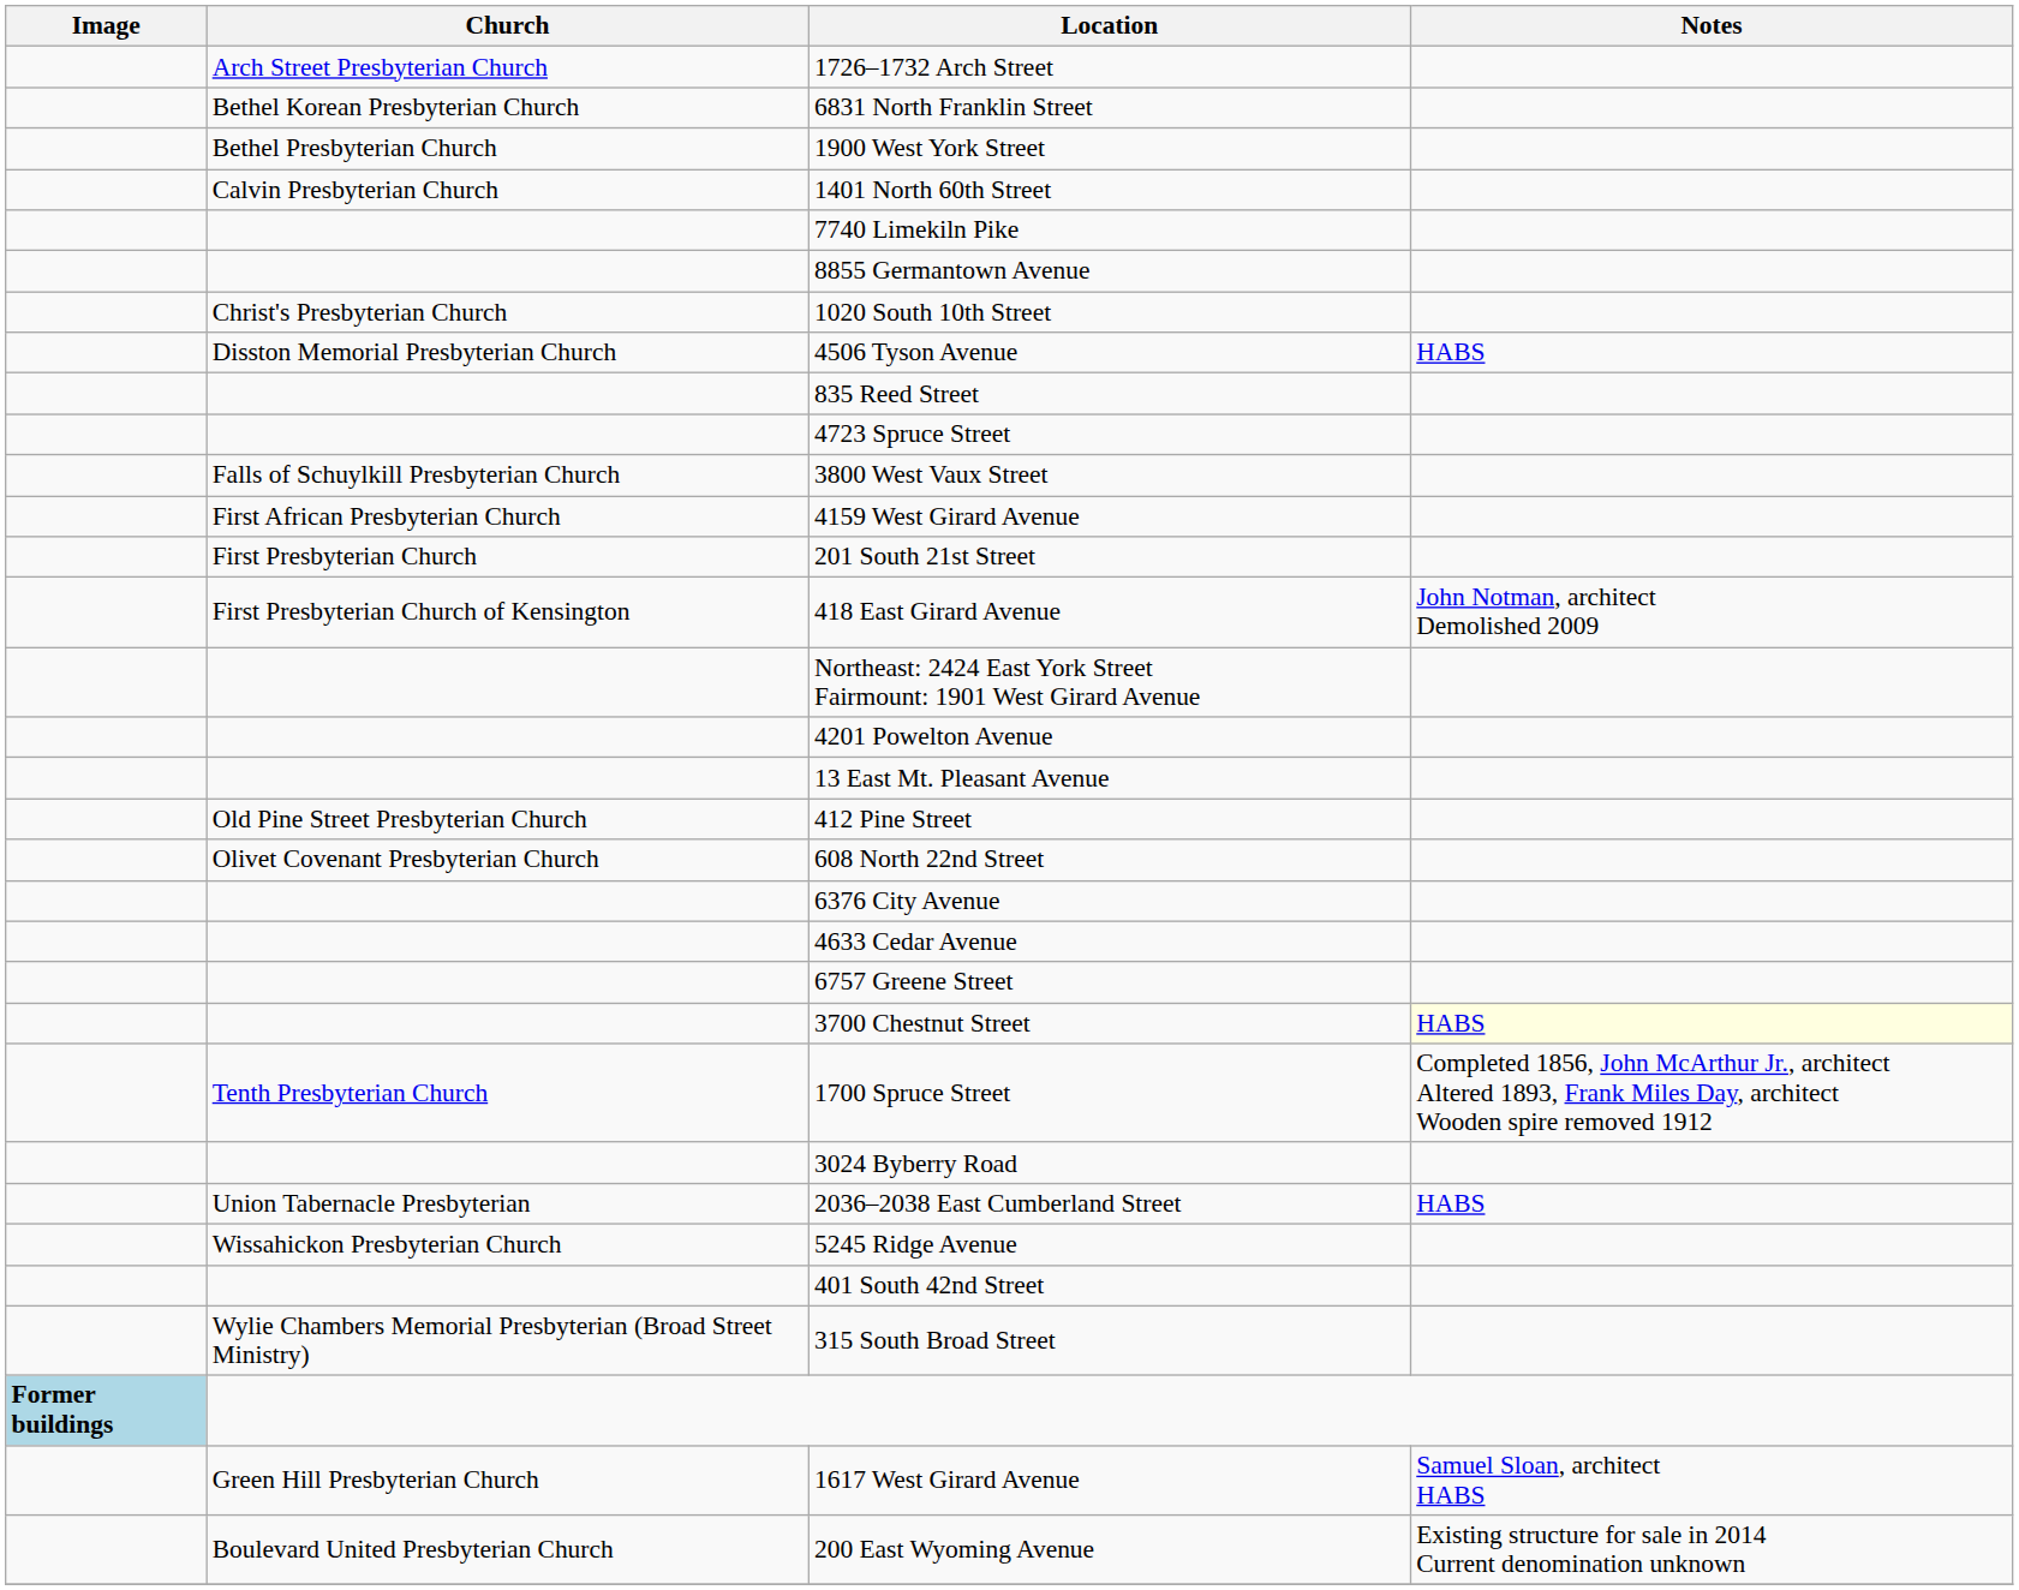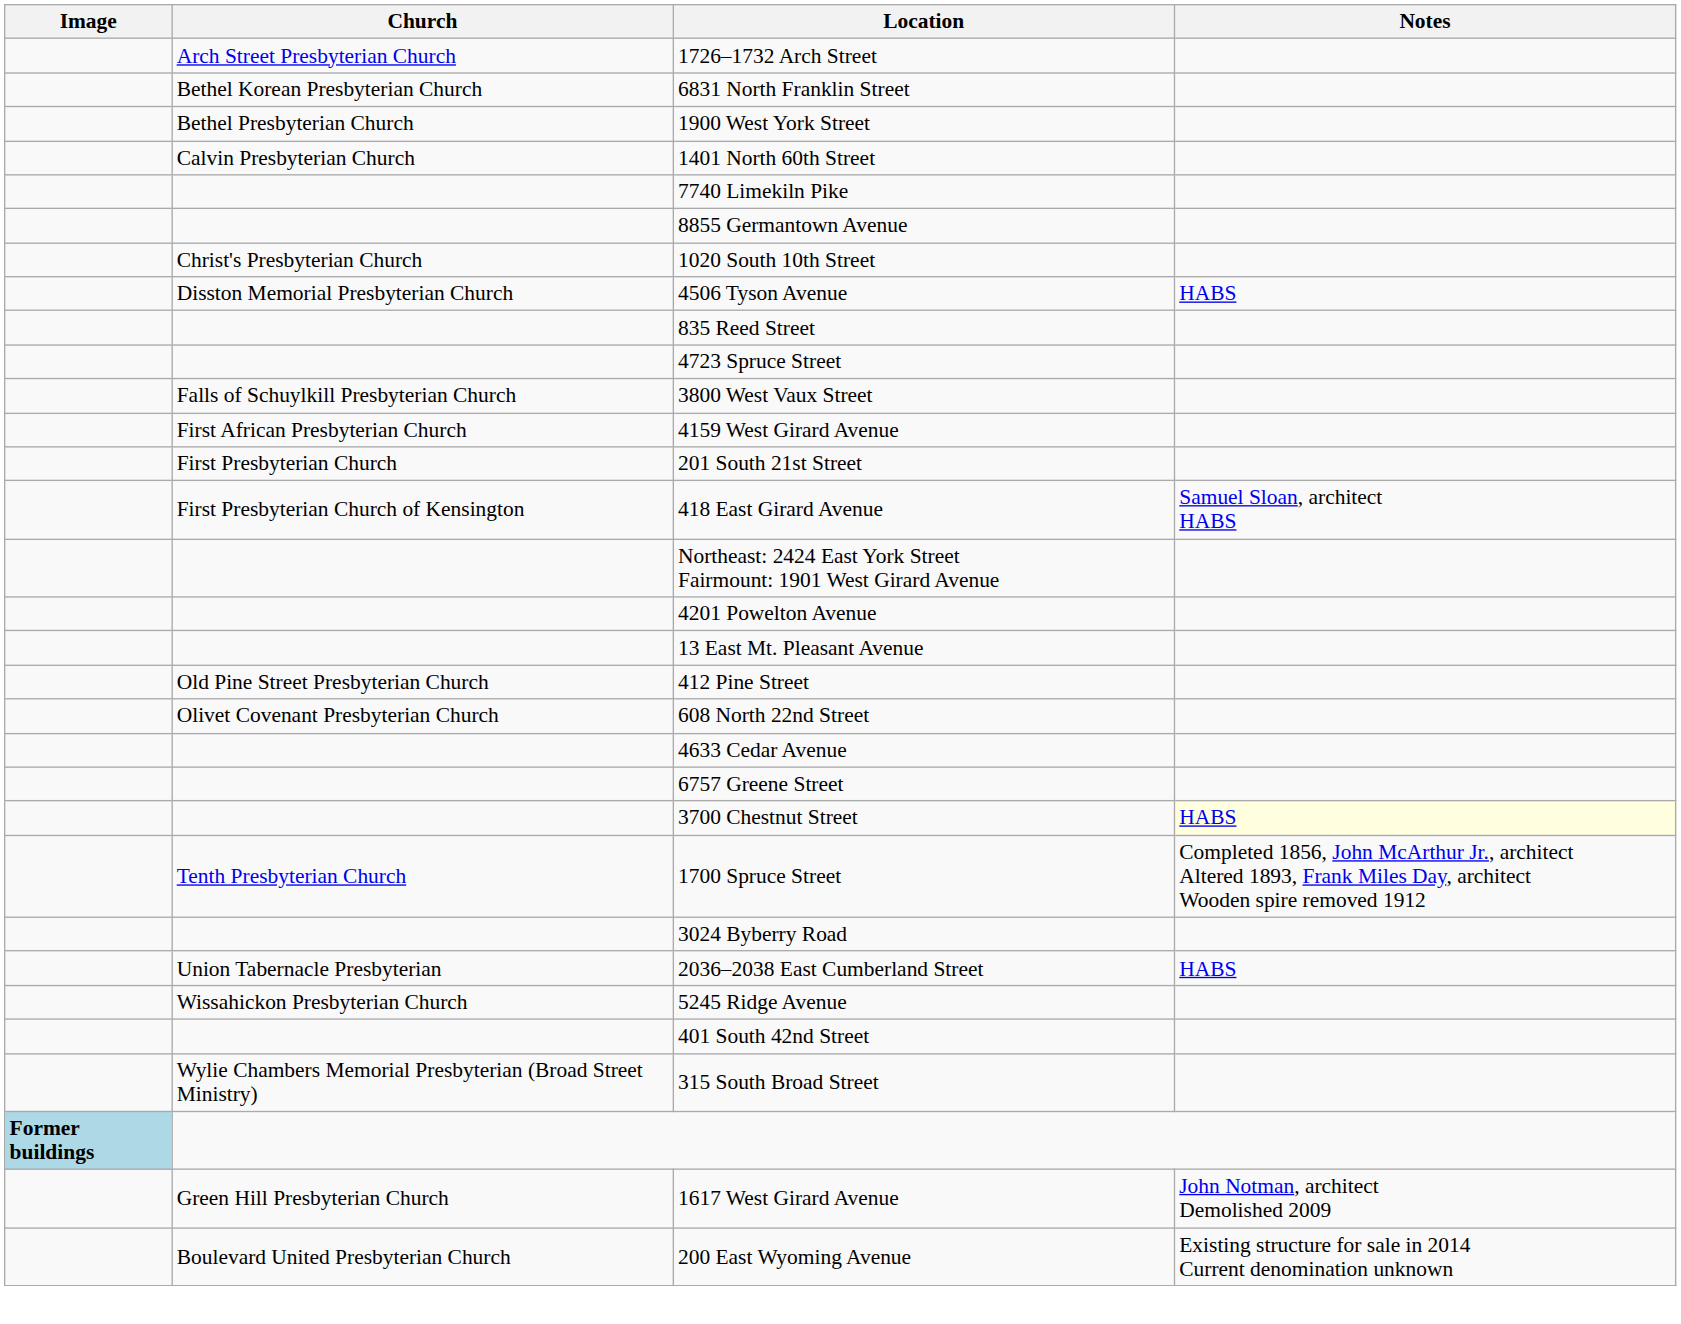418 East Girard Avenue | Notes: John Notman, architect Demolished 2009 -> Samuel Sloan, architect HABS
- row: 6376 City Avenue
1617 West Girard Avenue | Notes: Samuel Sloan, architect HABS -> John Notman, architect Demolished 2009
